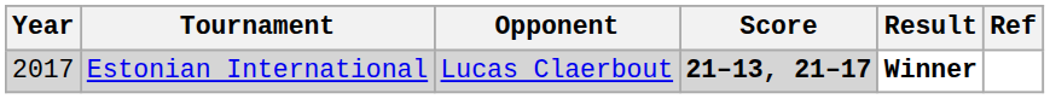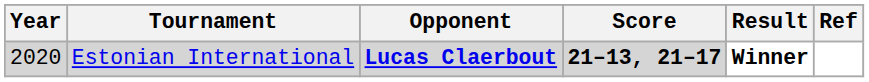Estonian International | Year: 2017 -> 2020
Estonian International | Opponent: normal -> bold
